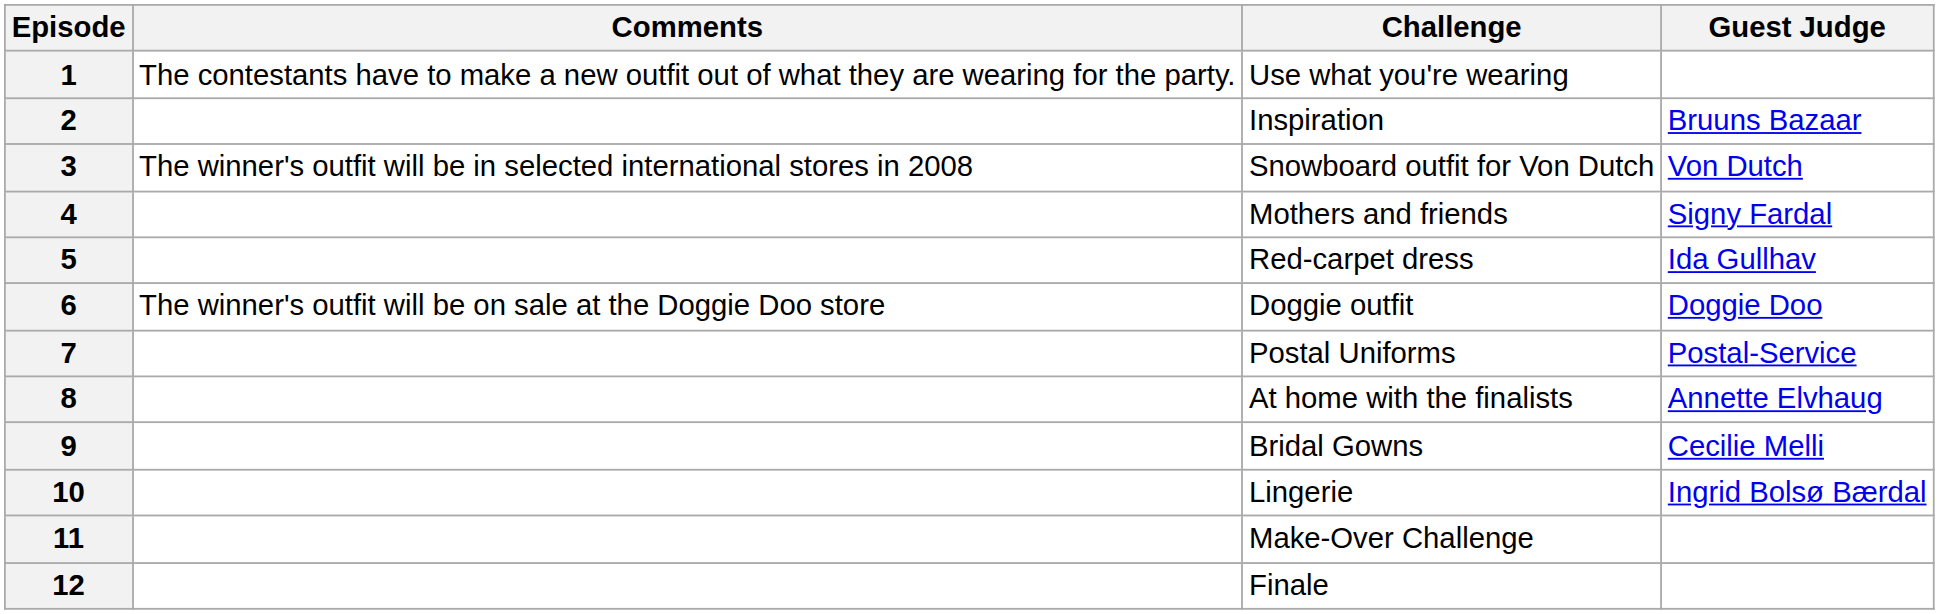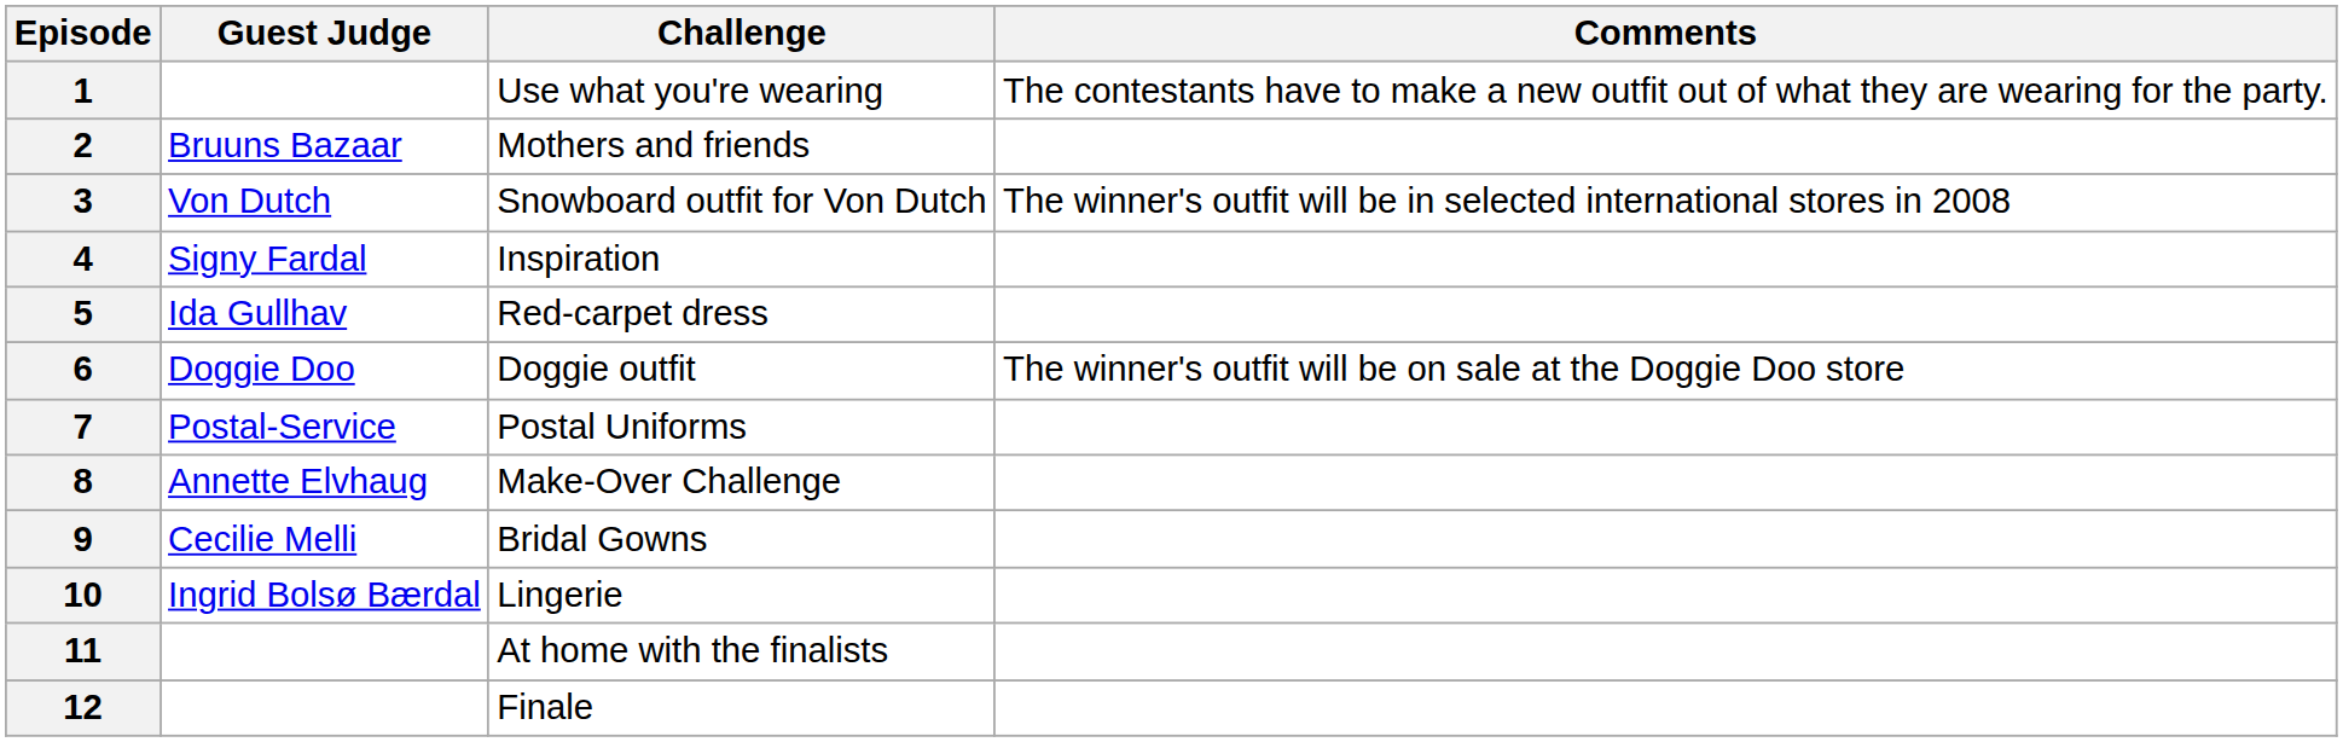columns swapped: Guest Judge <-> Comments
2 | Challenge: Inspiration -> Mothers and friends
4 | Challenge: Mothers and friends -> Inspiration
8 | Challenge: At home with the finalists -> Make-Over Challenge
11 | Challenge: Make-Over Challenge -> At home with the finalists
